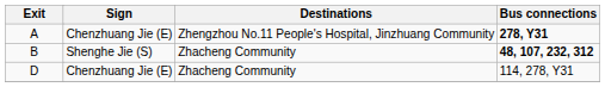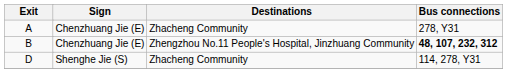A | Destinations: Zhengzhou No.11 People's Hospital, Jinzhuang Community -> Zhacheng Community
A | Bus connections: bold -> normal
B | Sign: Shenghe Jie (S) -> Chenzhuang Jie (E)
B | Destinations: Zhacheng Community -> Zhengzhou No.11 People's Hospital, Jinzhuang Community
D | Sign: Chenzhuang Jie (E) -> Shenghe Jie (S)
